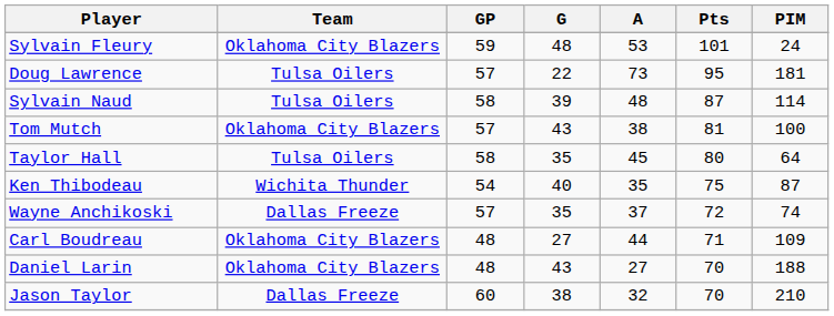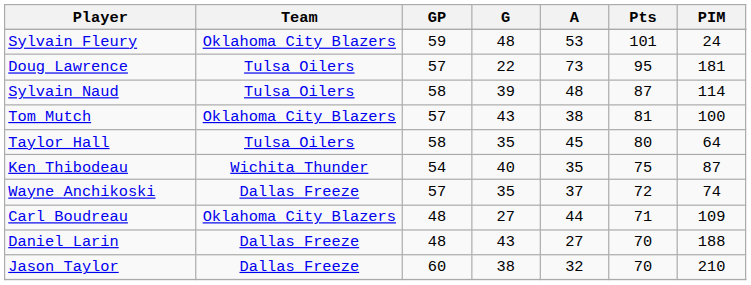Daniel Larin | Team: Oklahoma City Blazers -> Dallas Freeze
